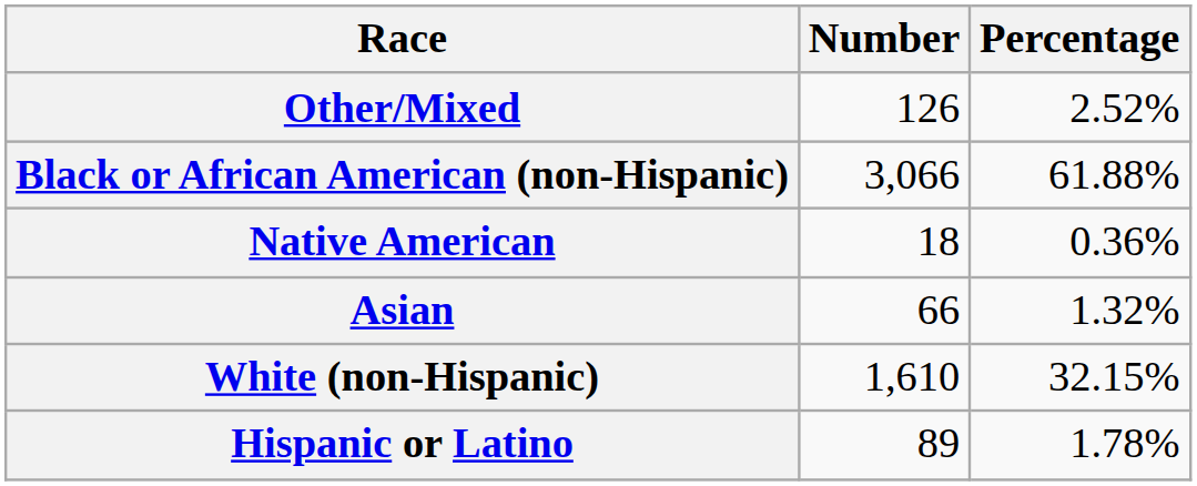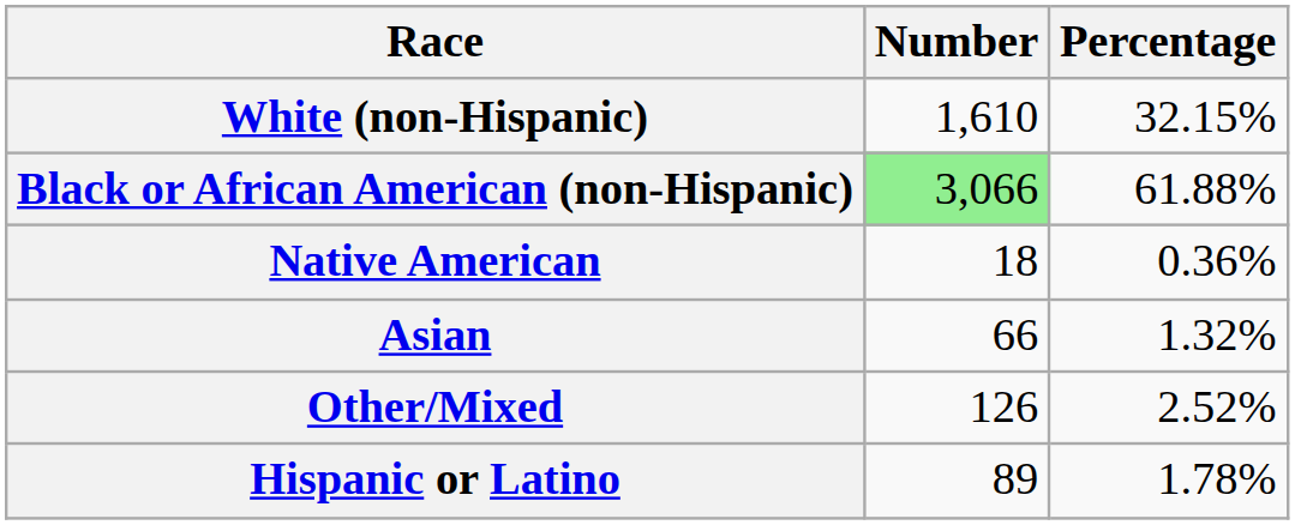rows swapped: White (non-Hispanic) <-> Other/Mixed
Black or African American (non-Hispanic) | Number: no background -> lightgreen background
